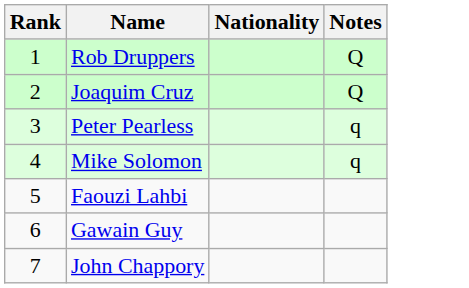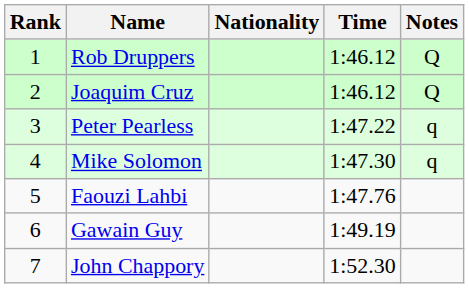+ column: Time | 1:46.12 | 1:46.12 | 1:47.22 | 1:47.30 | 1:47.76 | 1:49.19 | 1:52.30
